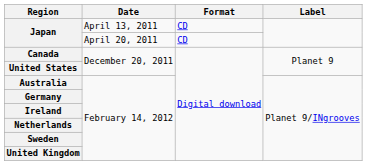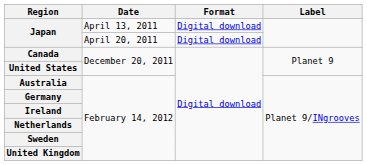April 13, 2011 | Format: CD -> Digital download
April 20, 2011 | Format: CD -> Digital download
